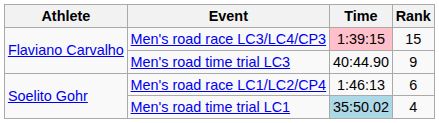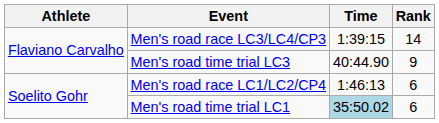Men's road race LC3/LC4/CP3 | Time: pink background -> no background
Men's road race LC3/LC4/CP3 | Rank: 15 -> 14
Men's road time trial LC1 | Rank: 4 -> 6
